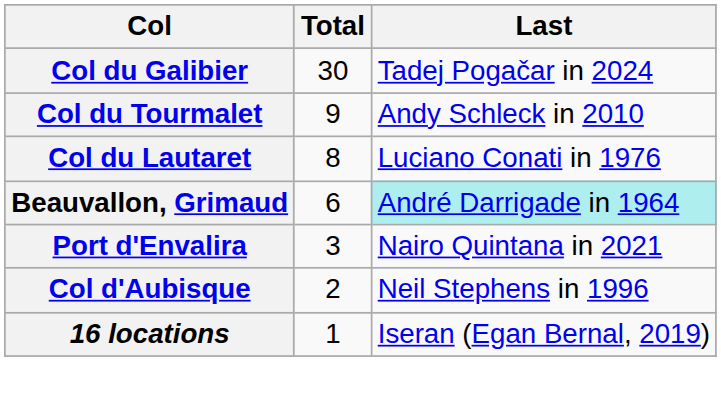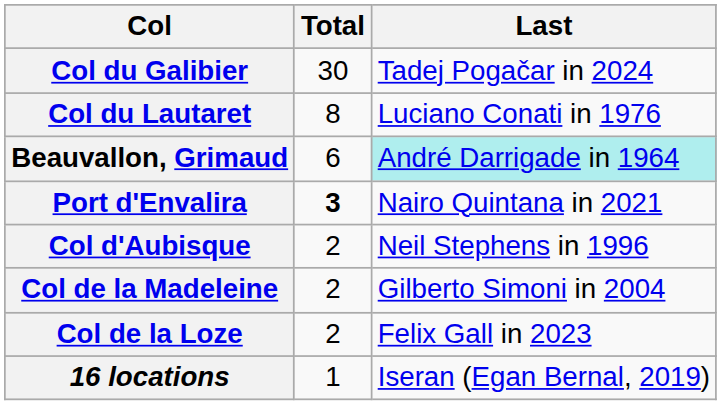- row: Col du Tourmalet | 9 | Andy Schleck in 2010
Port d'Envalira | Total: normal -> bold
+ row: Col de la Madeleine | 2 | Gilberto Simoni in 2004
+ row: Col de la Loze | 2 | Felix Gall in 2023
